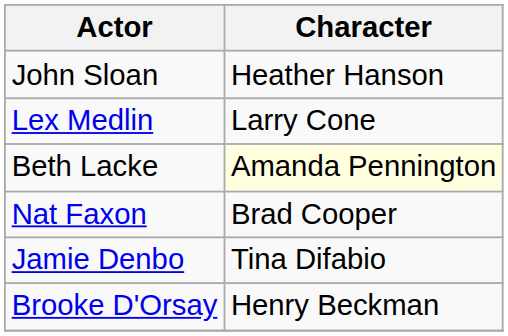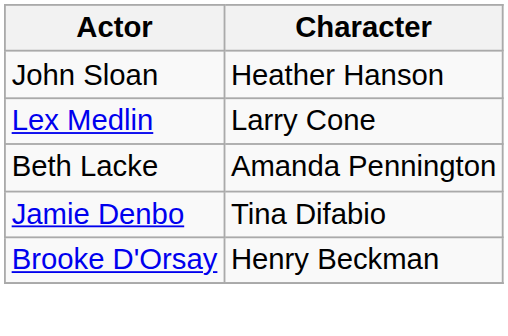Beth Lacke | Character: lightyellow background -> no background
- row: Nat Faxon | Brad Cooper
